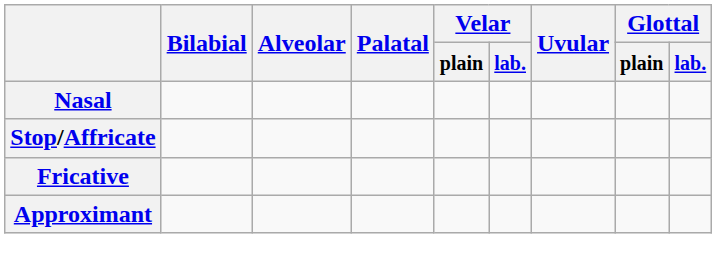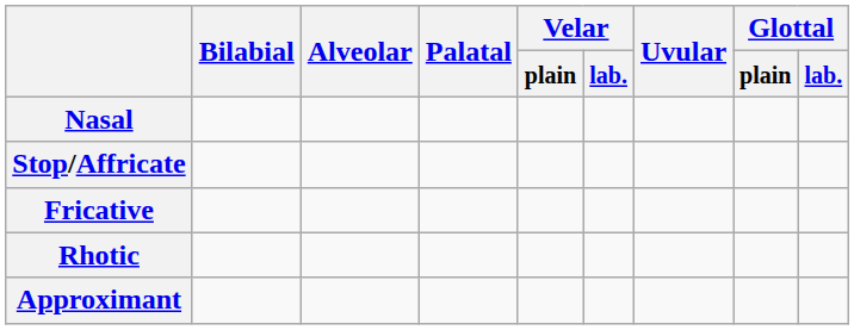+ row: Rhotic
